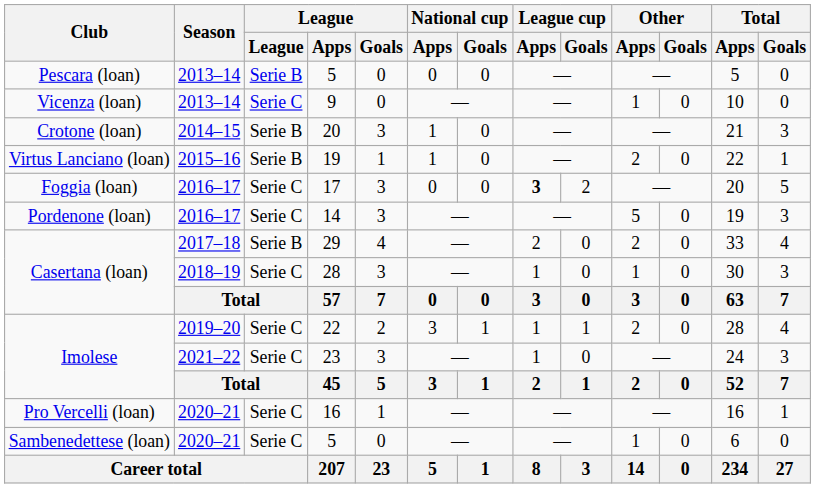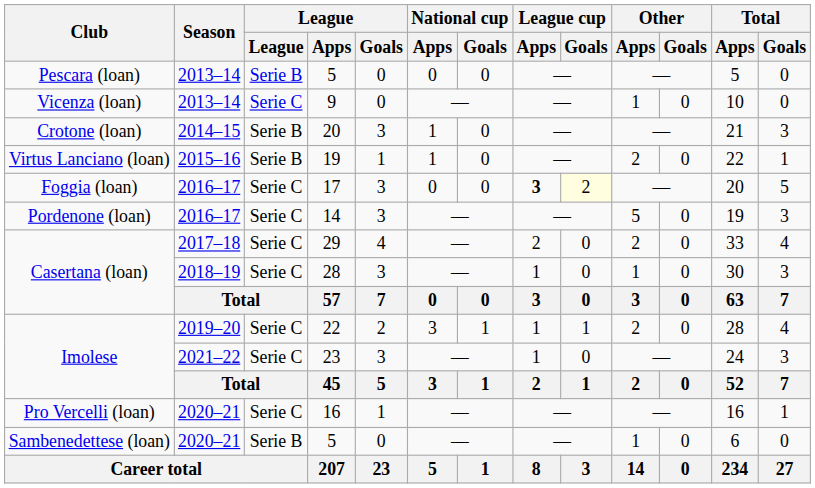17 | League cup / Goals: no background -> lightyellow background
29 | League: Serie B -> Serie C
Sambenedettese (loan) / 5 | League: Serie C -> Serie B
